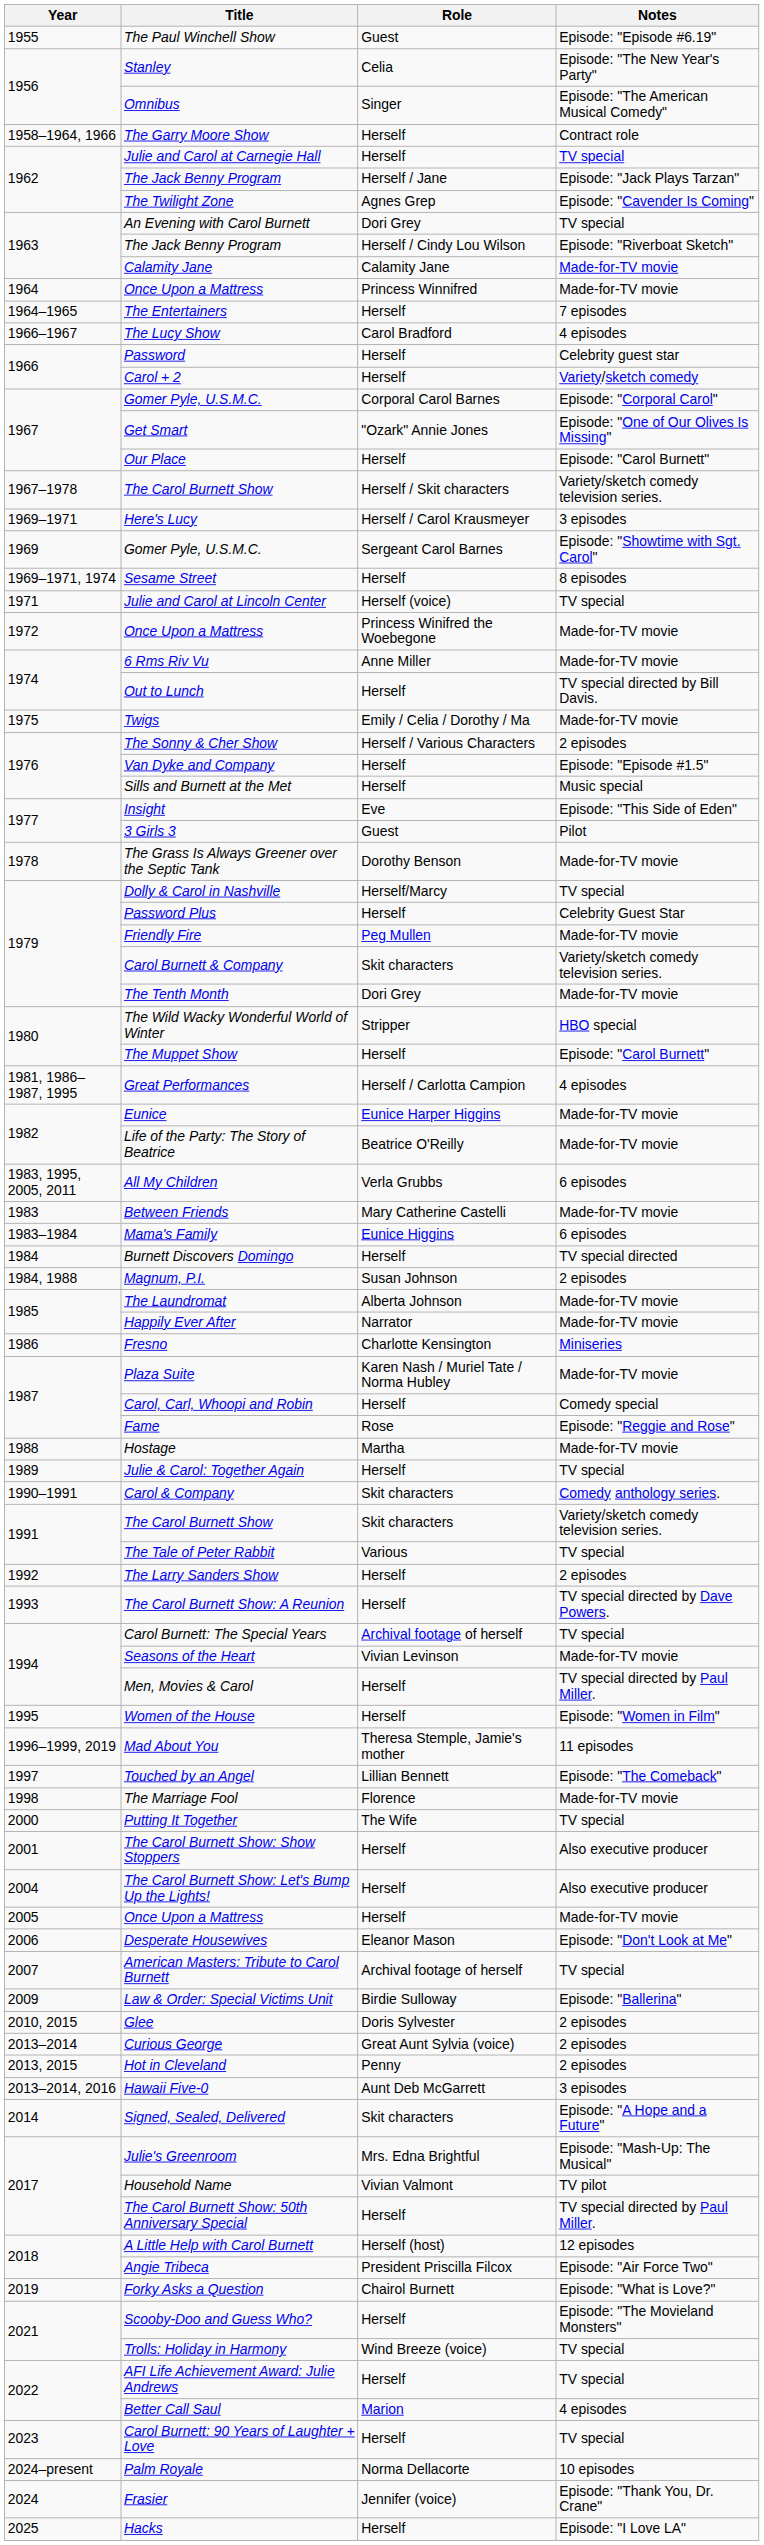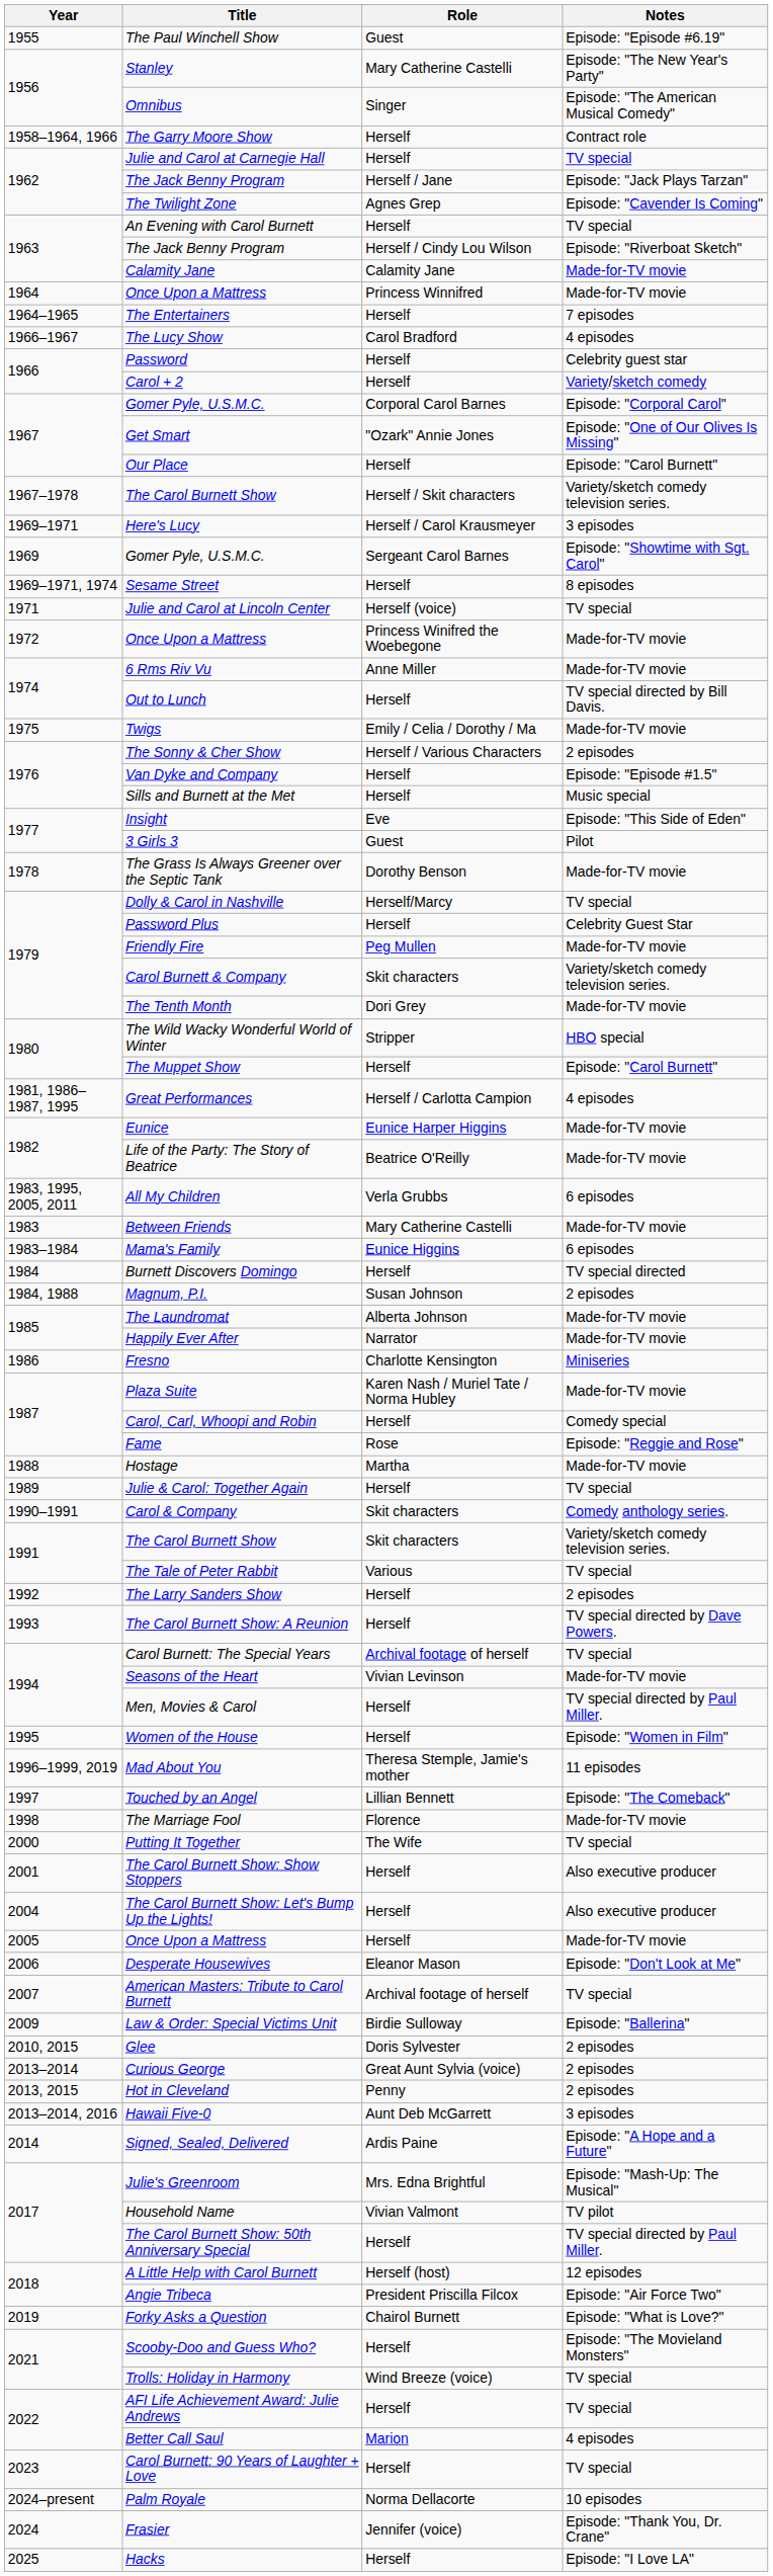Stanley | Role: Celia -> Mary Catherine Castelli
An Evening with Carol Burnett | Role: Dori Grey -> Herself
Signed, Sealed, Delivered | Role: Skit characters -> Ardis Paine
